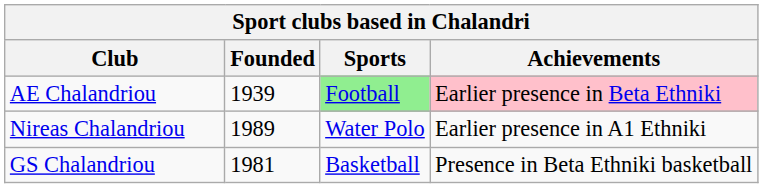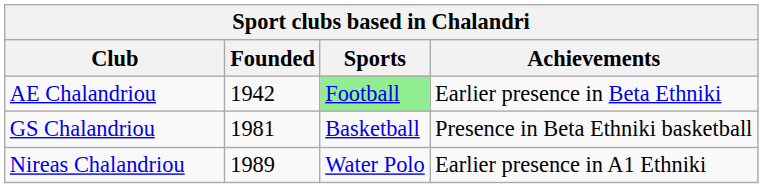AE Chalandriou | Founded: 1939 -> 1942
AE Chalandriou | Achievements: pink background -> no background
rows swapped: GS Chalandriou <-> Nireas Chalandriou
